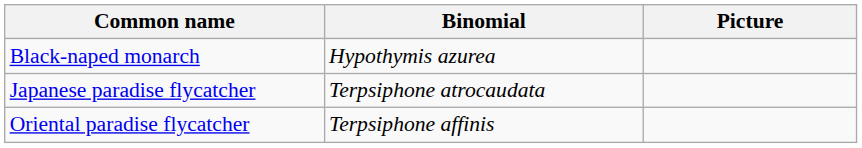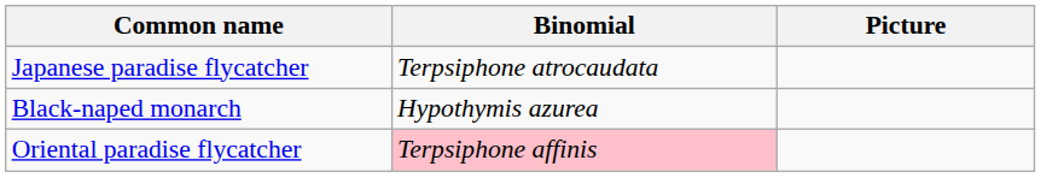rows swapped: Black-naped monarch <-> Japanese paradise flycatcher
Oriental paradise flycatcher | Binomial: no background -> pink background
